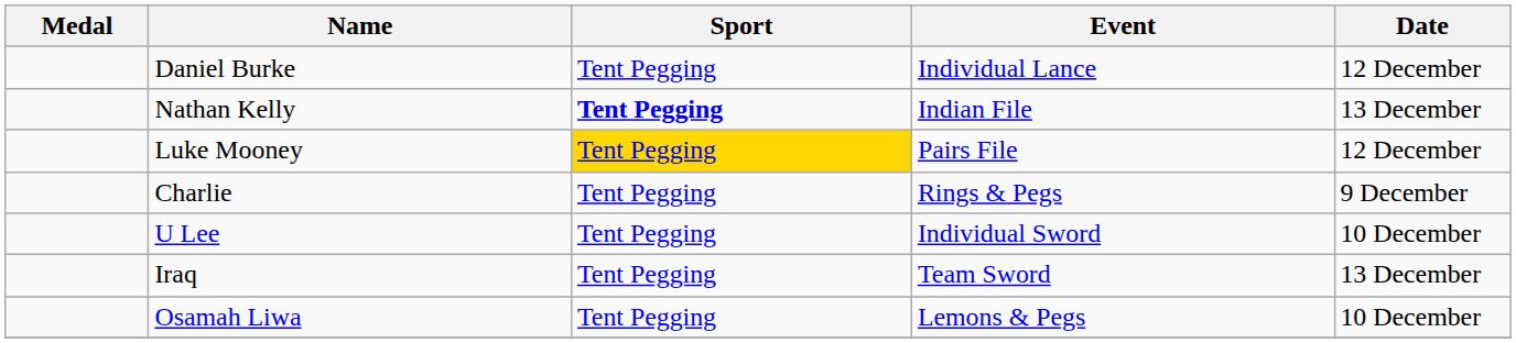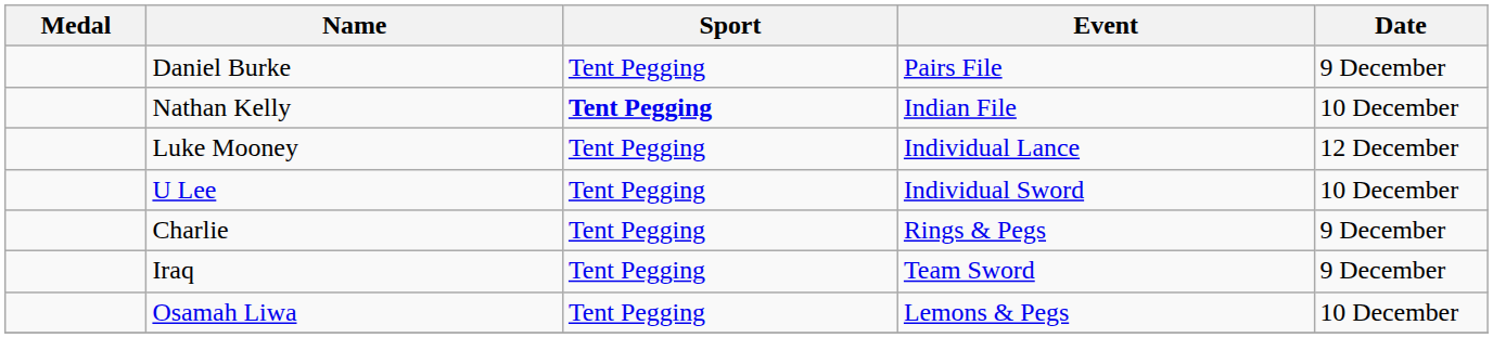Daniel Burke | Event: Individual Lance -> Pairs File
Daniel Burke | Date: 12 December -> 9 December
Nathan Kelly | Date: 13 December -> 10 December
Luke Mooney | Sport: gold background -> no background
Luke Mooney | Event: Pairs File -> Individual Lance
rows swapped: U Lee <-> Charlie
Iraq | Date: 13 December -> 9 December
